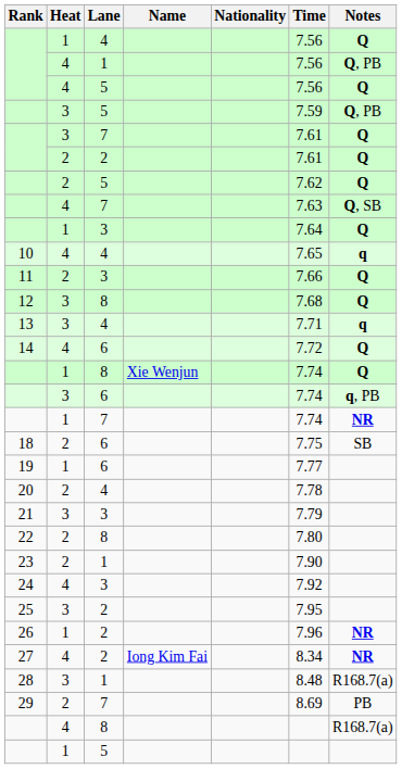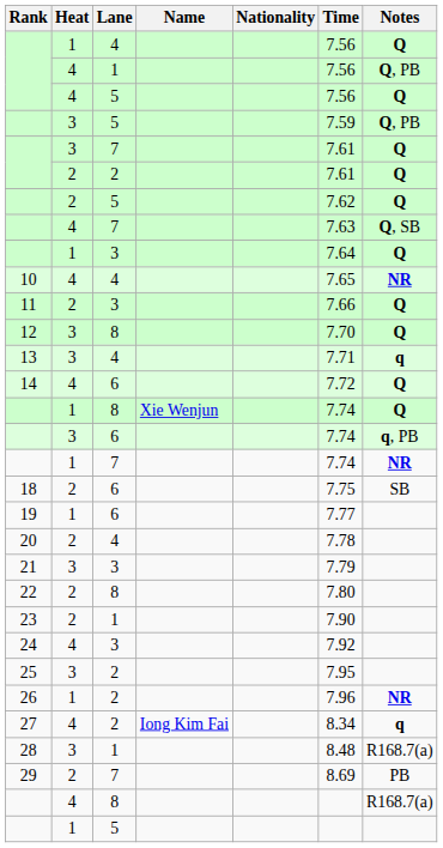10 | Notes: q -> NR
12 | Time: 7.68 -> 7.70
27 | Notes: NR -> q
